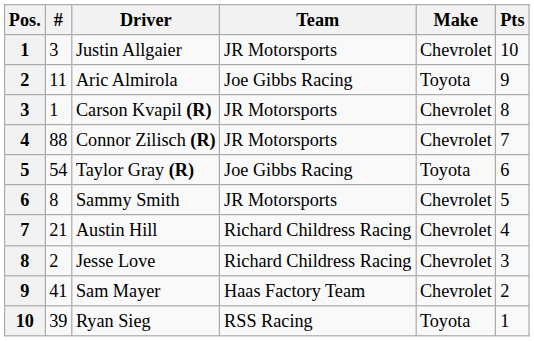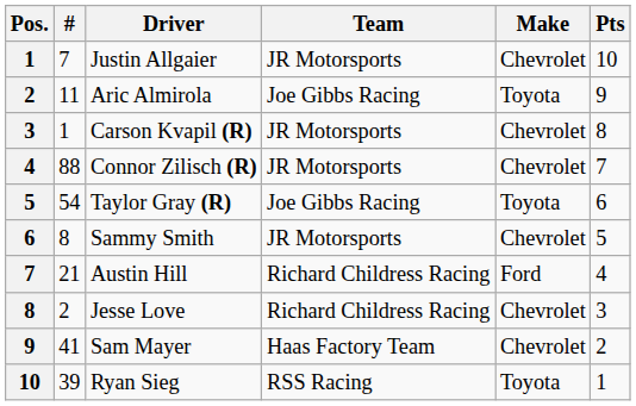Justin Allgaier | #: 3 -> 7
Austin Hill | Make: Chevrolet -> Ford
